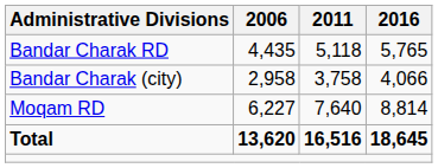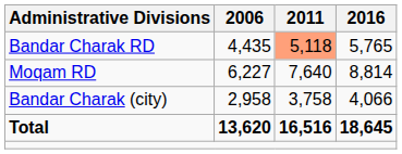Bandar Charak RD | 2011: no background -> lightsalmon background
rows swapped: Moqam RD <-> Bandar Charak (city)
